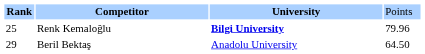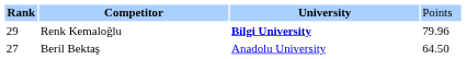Renk Kemaloğlu | column 1: 25 -> 29
Beril Bektaş | column 1: 29 -> 27
